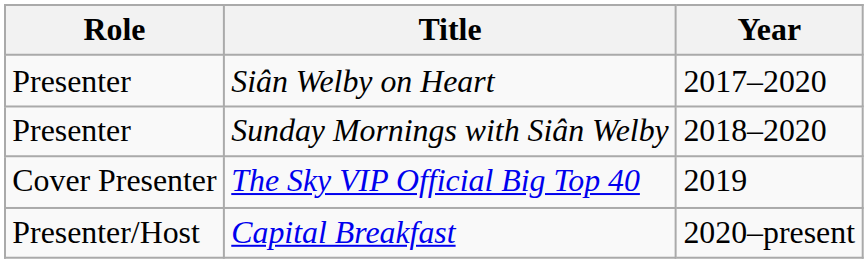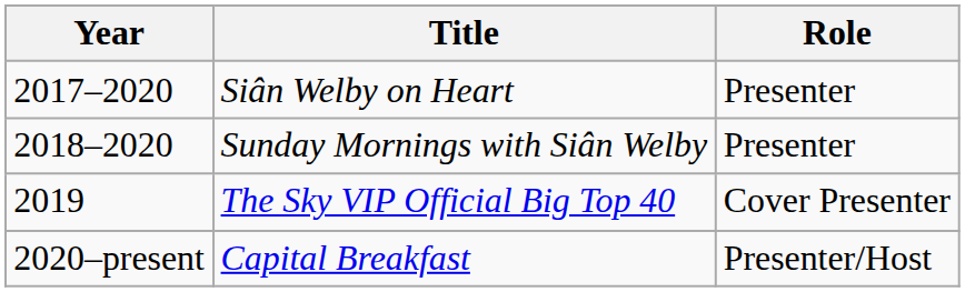columns swapped: Year <-> Role
